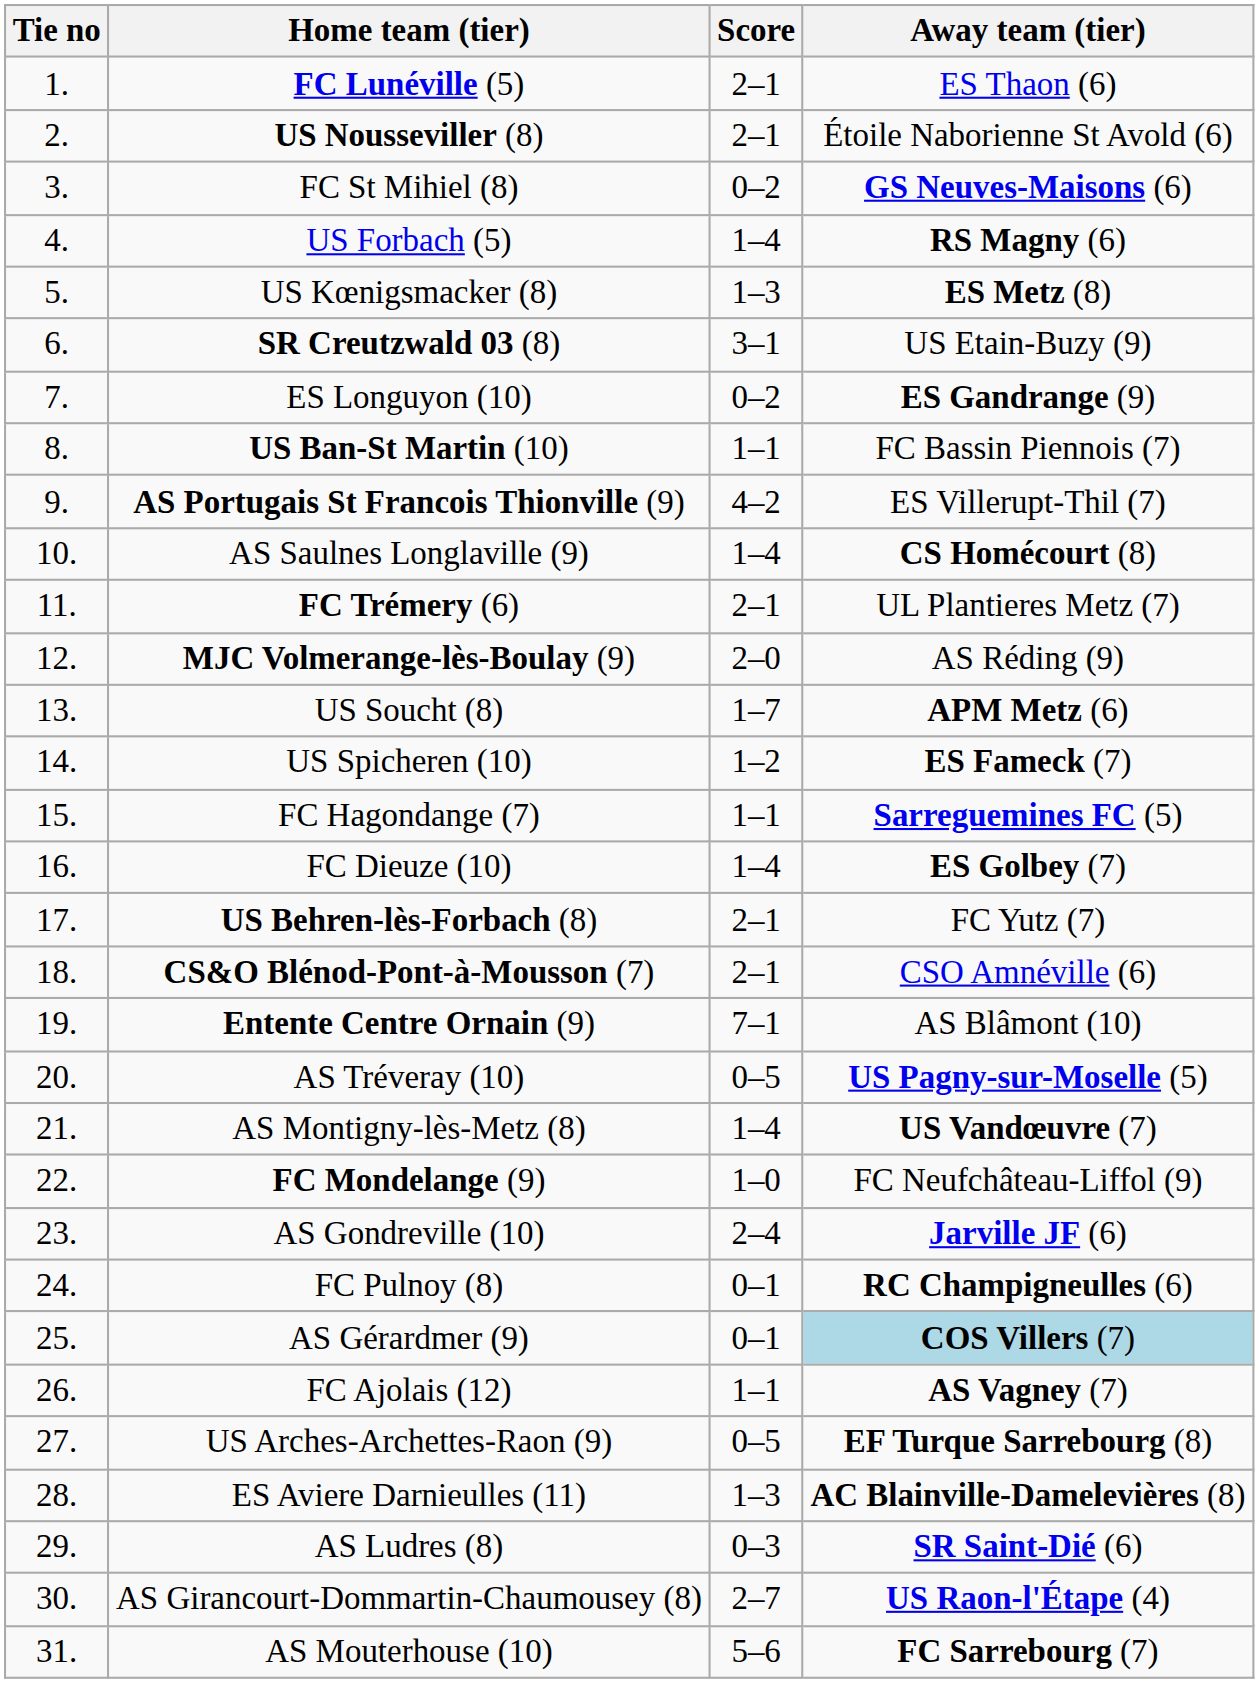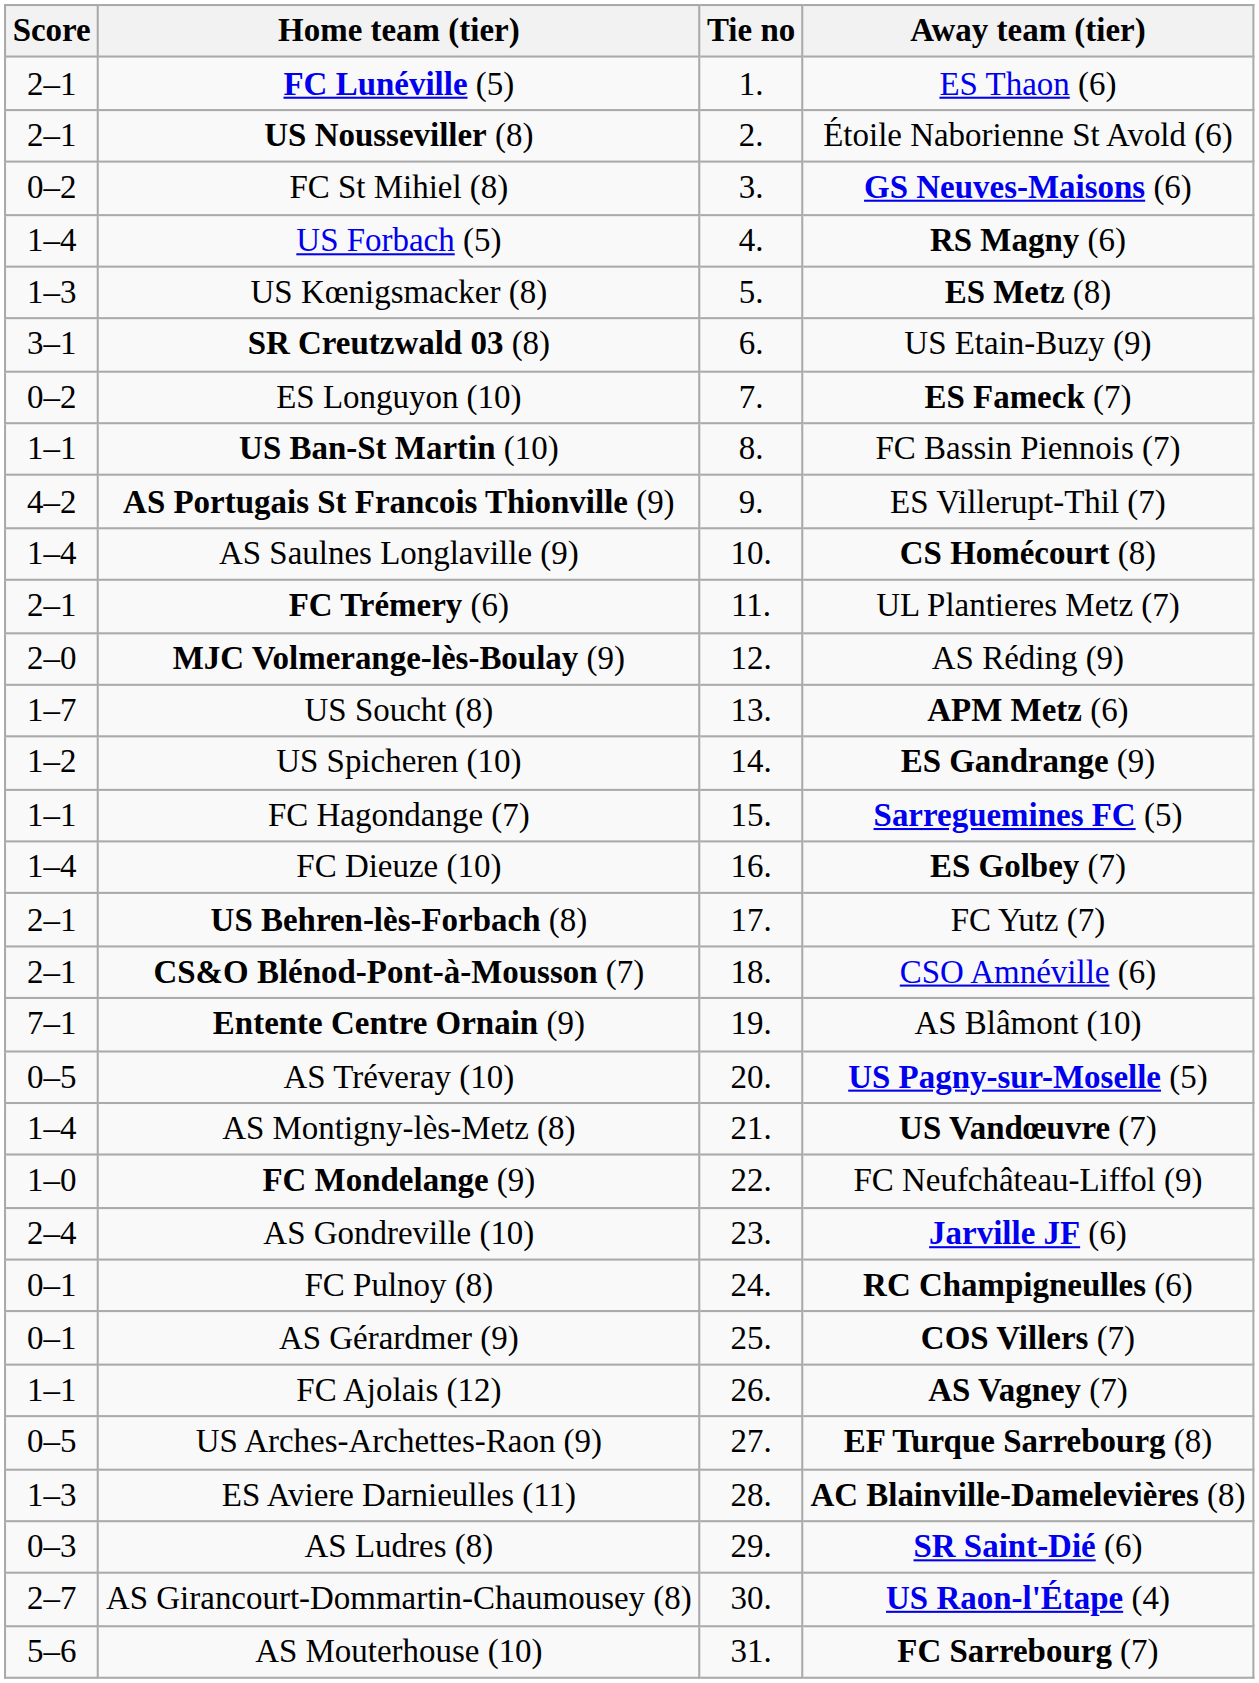columns swapped: Tie no <-> Score
ES Longuyon (10) | Away team (tier): ES Gandrange (9) -> ES Fameck (7)
US Spicheren (10) | Away team (tier): ES Fameck (7) -> ES Gandrange (9)
AS Gérardmer (9) | Away team (tier): lightblue background -> no background
